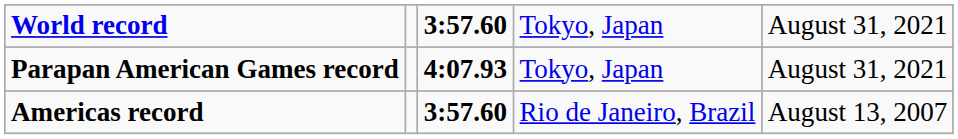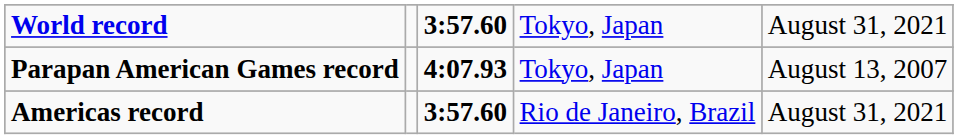Parapan American Games record | column 5: August 31, 2021 -> August 13, 2007
Americas record | column 5: August 13, 2007 -> August 31, 2021
